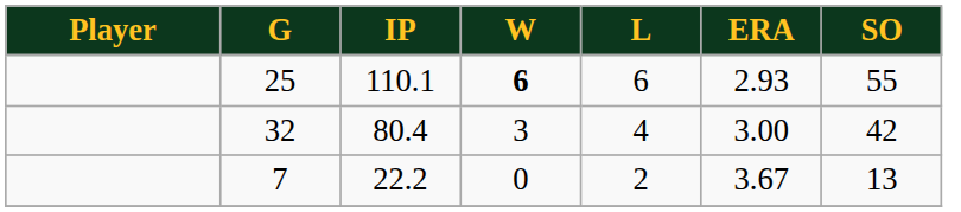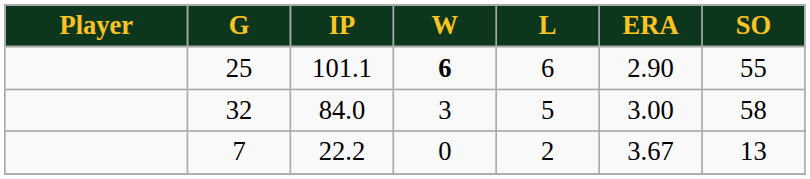25 | IP: 110.1 -> 101.1
25 | ERA: 2.93 -> 2.90
32 | IP: 80.4 -> 84.0
32 | L: 4 -> 5
32 | SO: 42 -> 58
